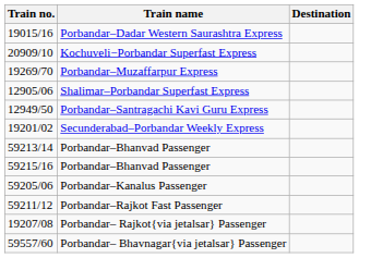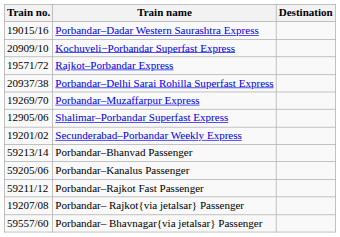+ row: 19571/72 | Rajkot–Porbandar Express
+ row: 20937/38 | Porbandar–Delhi Sarai Rohilla Superfast Express
- row: 12949/50 | Porbandar–Santragachi Kavi Guru Express
- row: 59215/16 | Porbandar–Bhanvad Passenger
